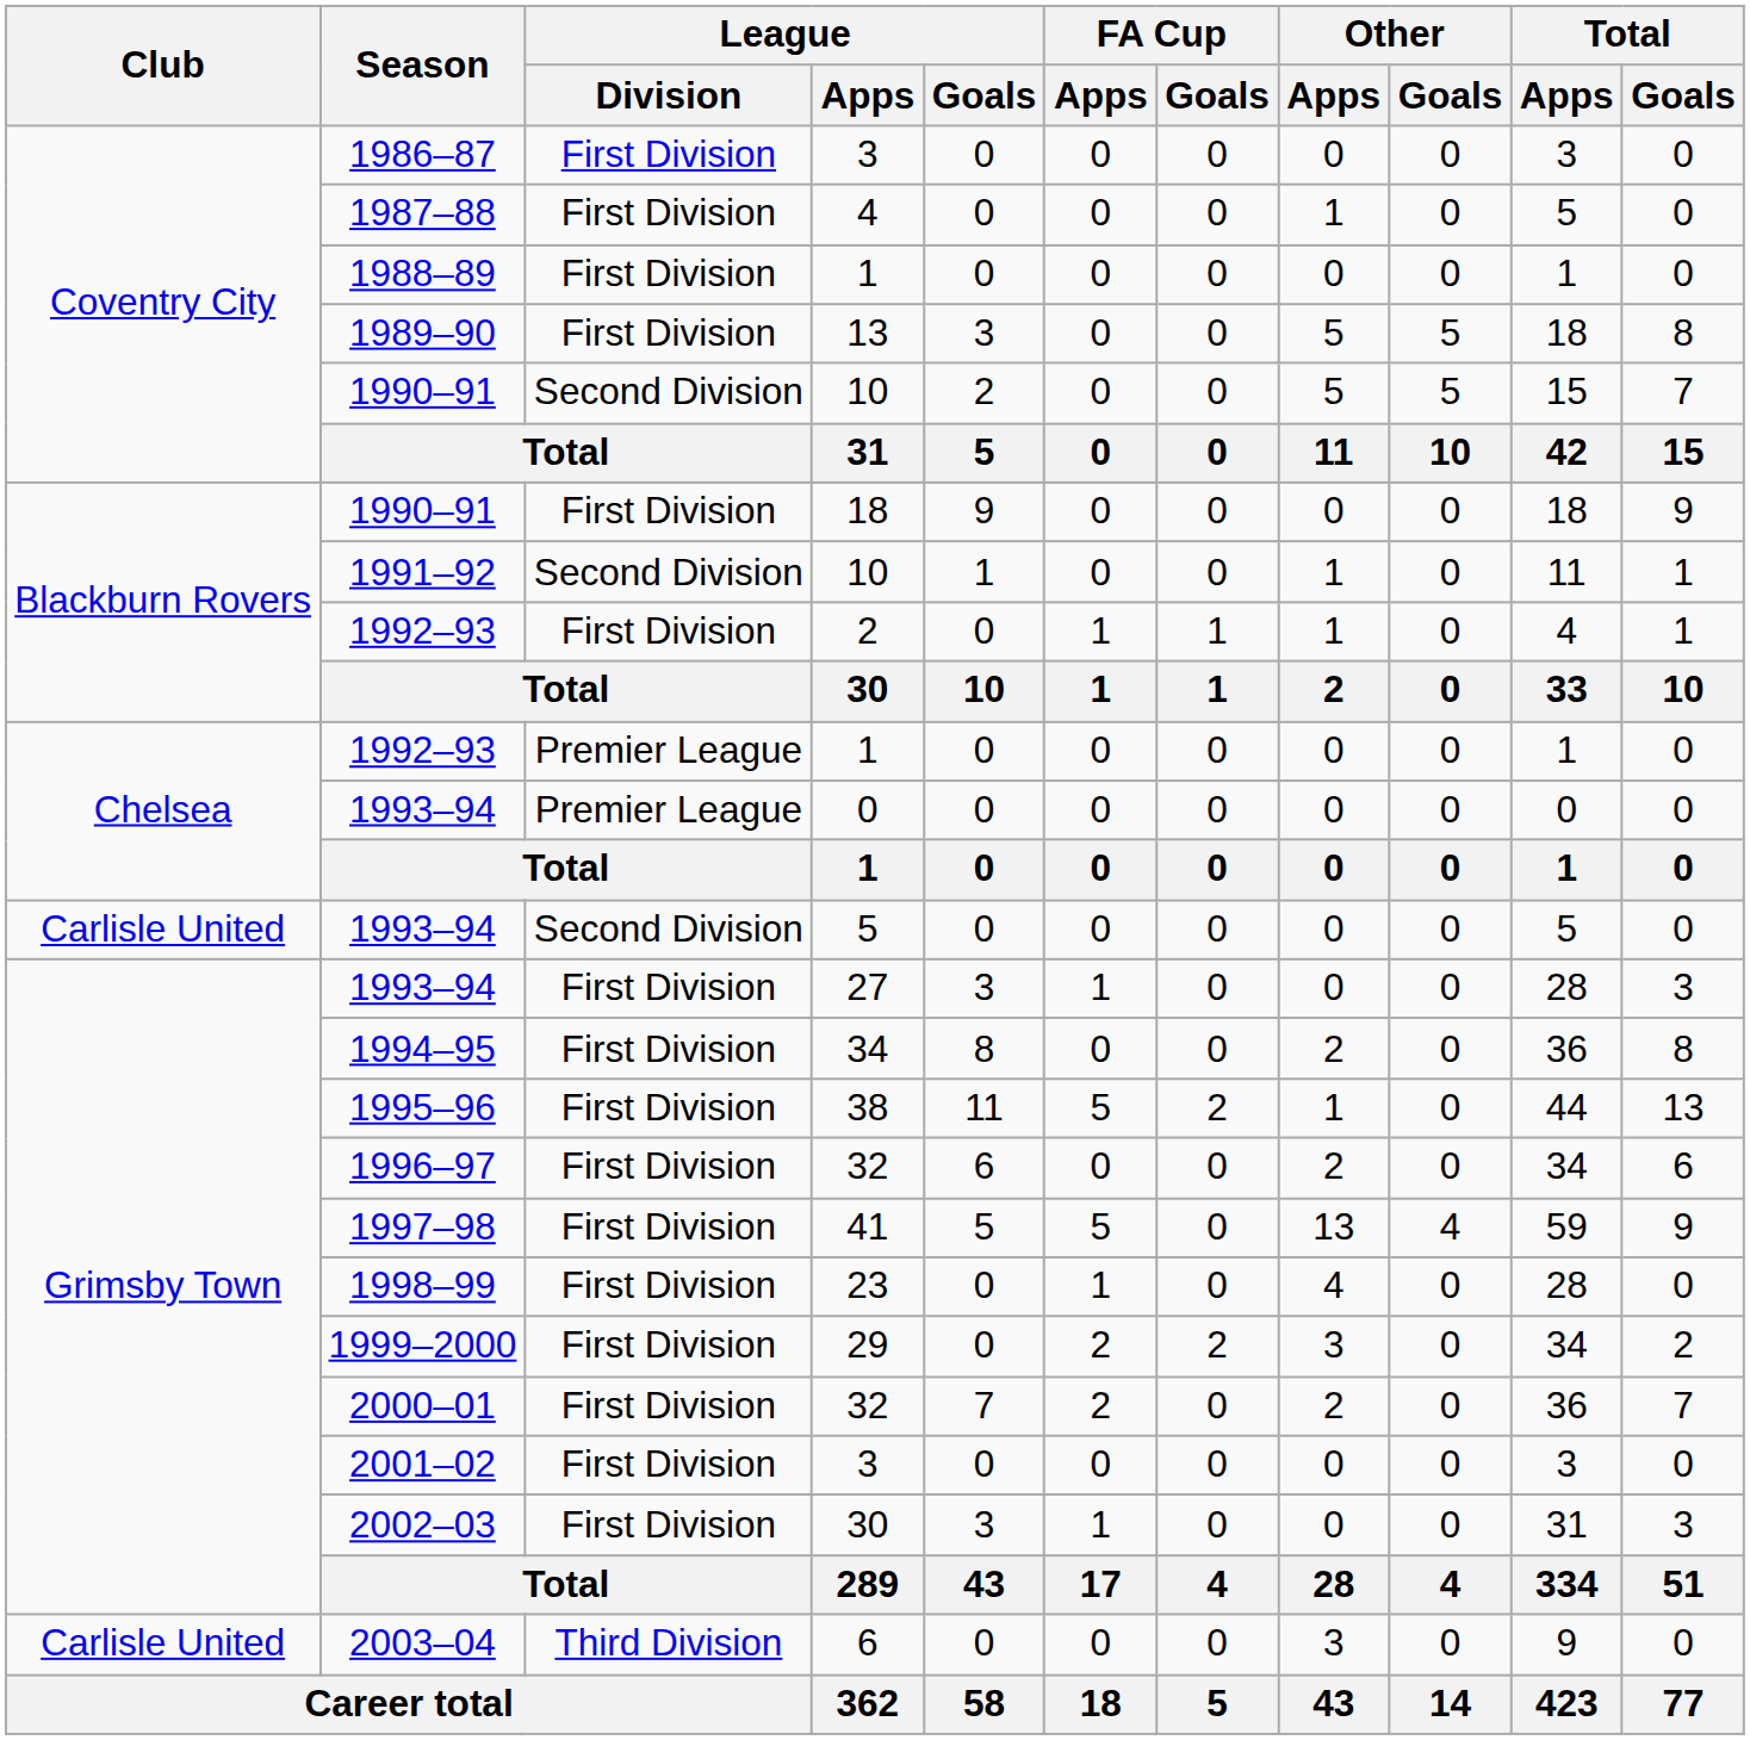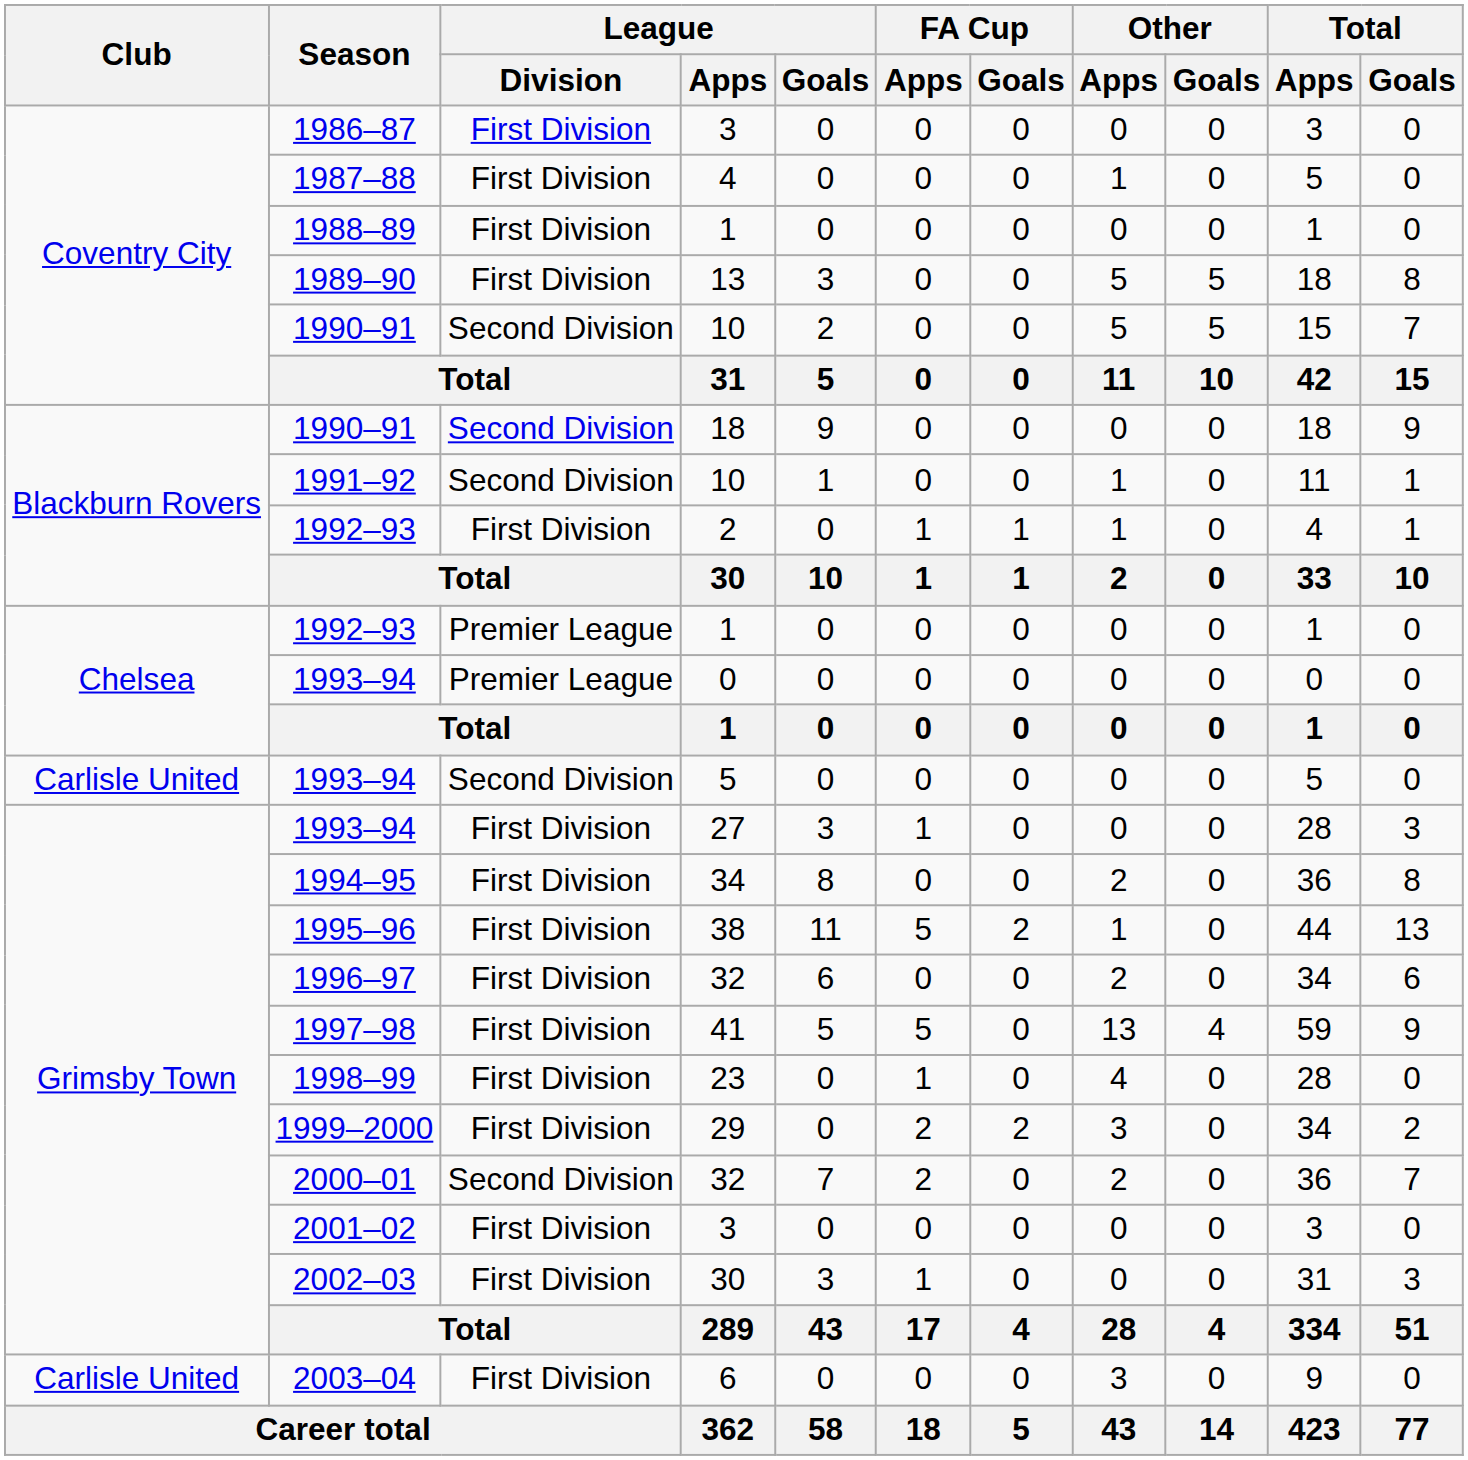1990–91 / 18 | League / Division: First Division -> Second Division
2000–01 | League / Division: First Division -> Second Division
2003–04 | League / Division: Third Division -> First Division
